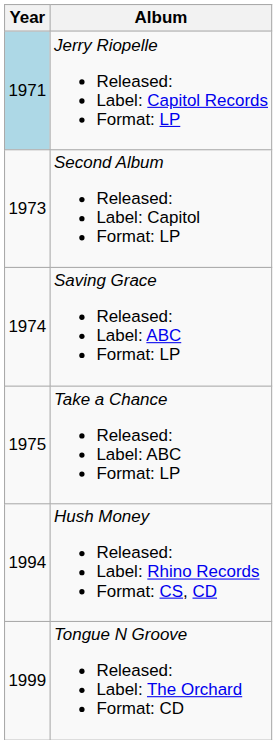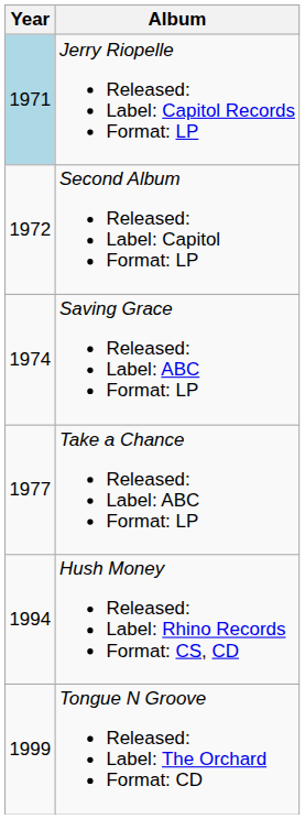Second Album Released: Label: Capitol Format: LP | Year: 1973 -> 1972
Take a Chance Released: Label: ABC Format: LP | Year: 1975 -> 1977
